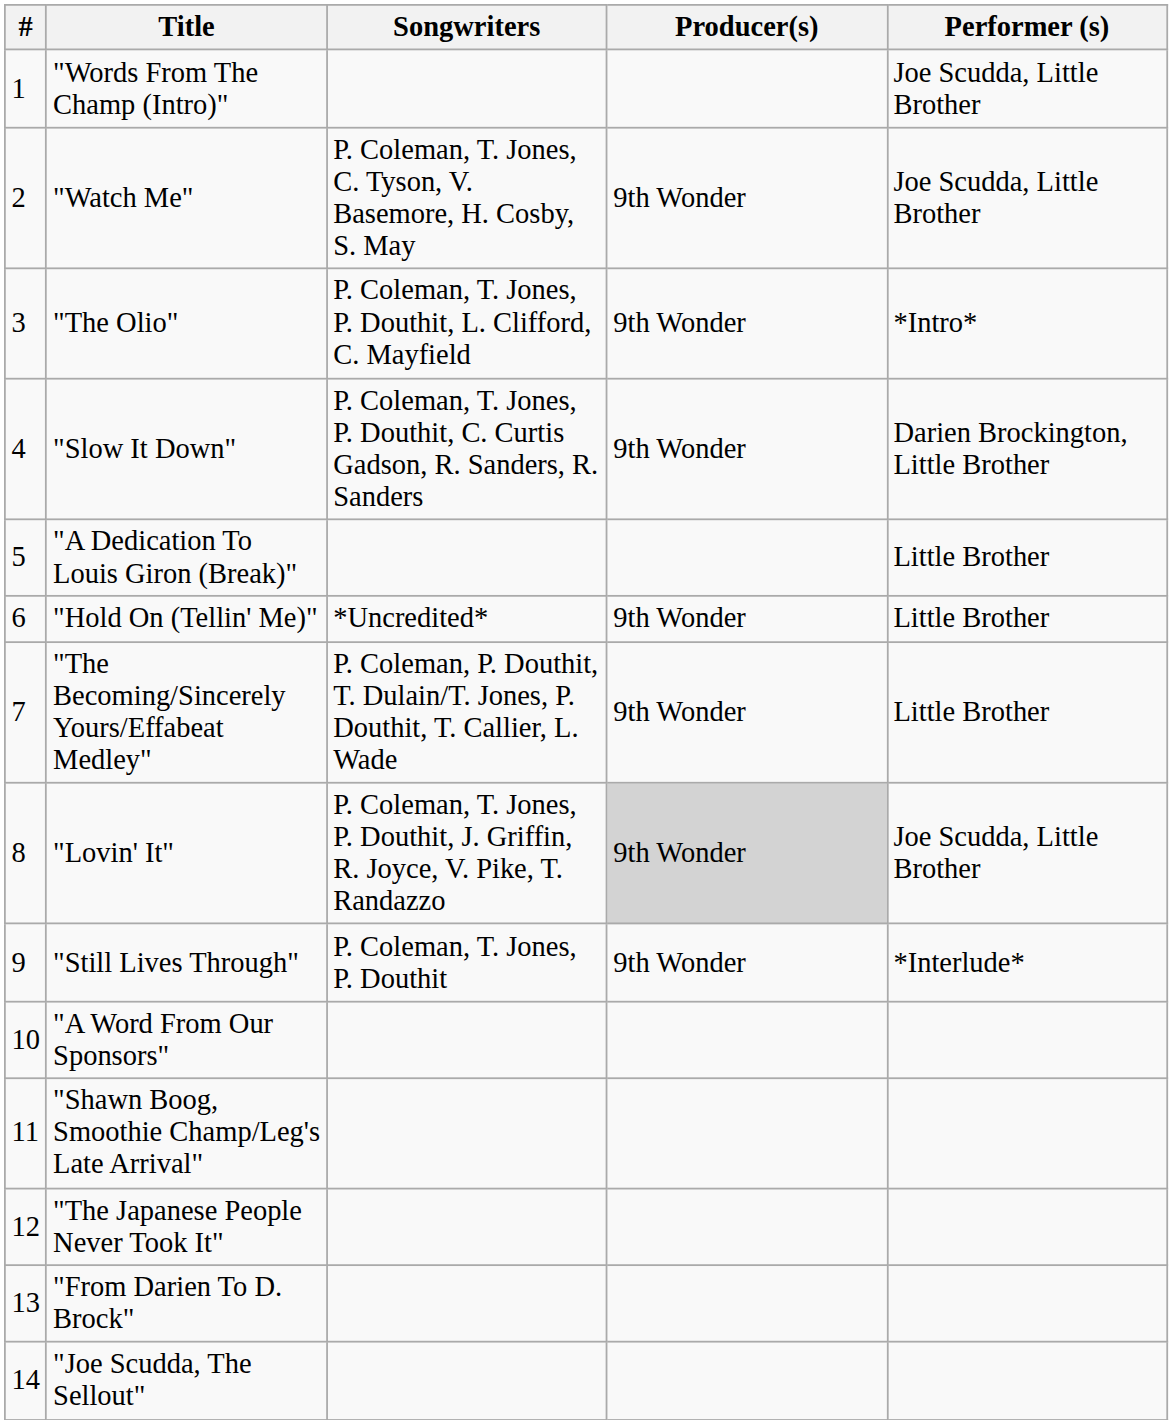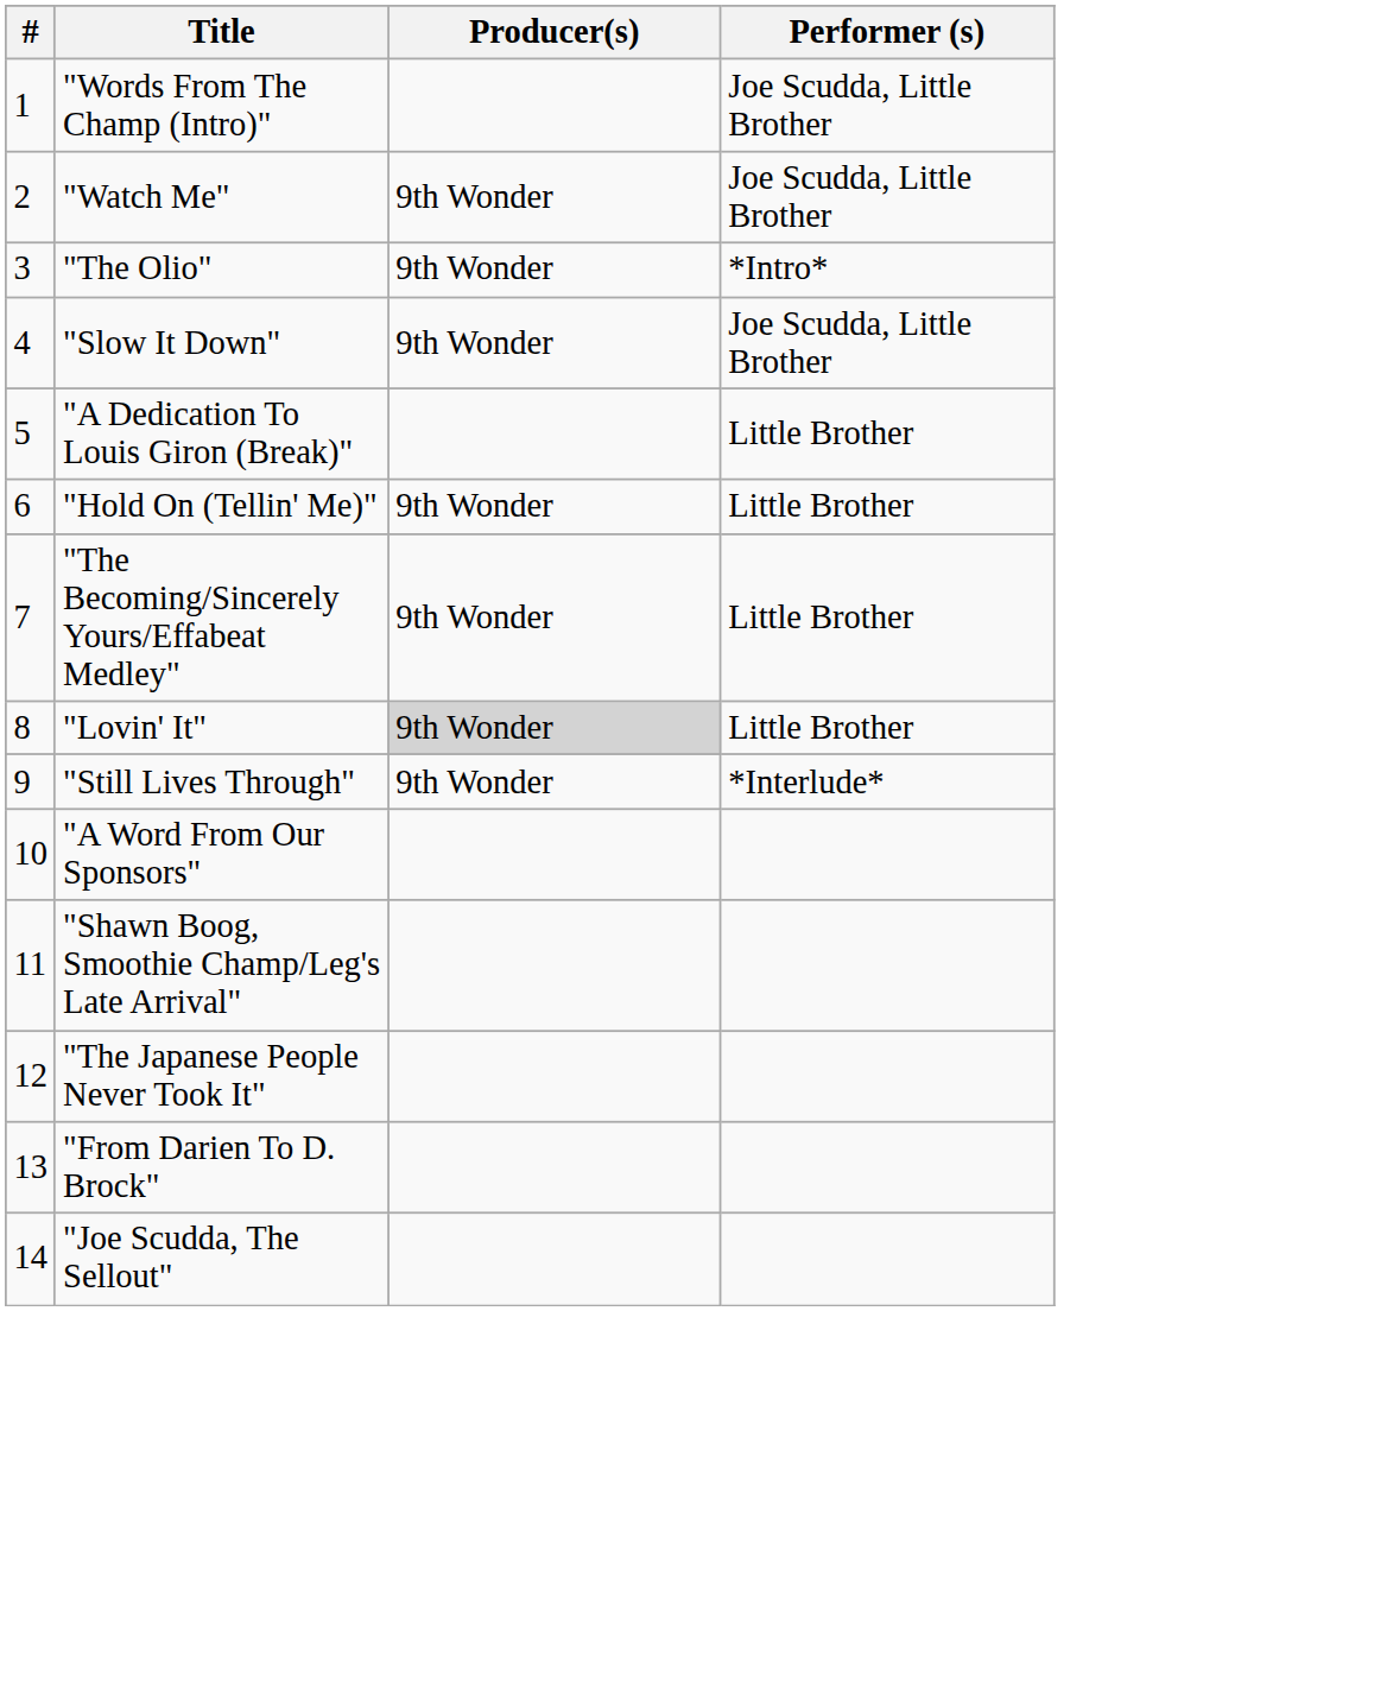- column: Songwriters | P. Coleman, T. Jones, C. Tyson, V. Basemore, H. Cosby, S. May | P. Coleman, T. Jones, P. Douthit, L. Clifford, C. Mayfield | P. Coleman, T. Jones, P. Douthit, C. Curtis Gadson, R. Sanders, R. Sanders | *Uncredited* | P. Coleman, P. Douthit, T. Dulain/T. Jones, P. Douthit, T. Callier, L. Wade | P. Coleman, T. Jones, P. Douthit, J. Griffin, R. Joyce, V. Pike, T. Randazzo | P. Coleman, T. Jones, P. Douthit
"Slow It Down" | Performer (s): Darien Brockington, Little Brother -> Joe Scudda, Little Brother
"Lovin' It" | Performer (s): Joe Scudda, Little Brother -> Little Brother
